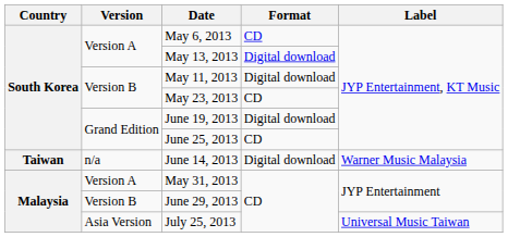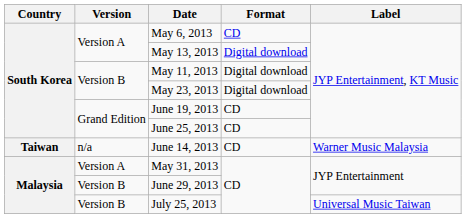May 23, 2013 | Format: CD -> Digital download
June 19, 2013 | Format: Digital download -> CD
June 14, 2013 | Format: Digital download -> CD
July 25, 2013 | Version: Asia Version -> Version B
